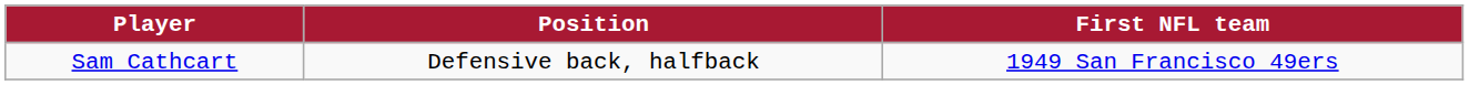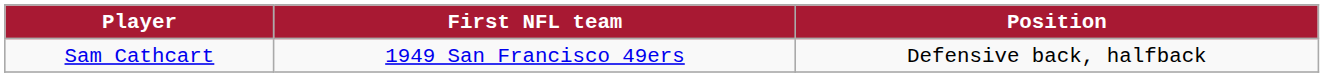columns swapped: Position <-> First NFL team
